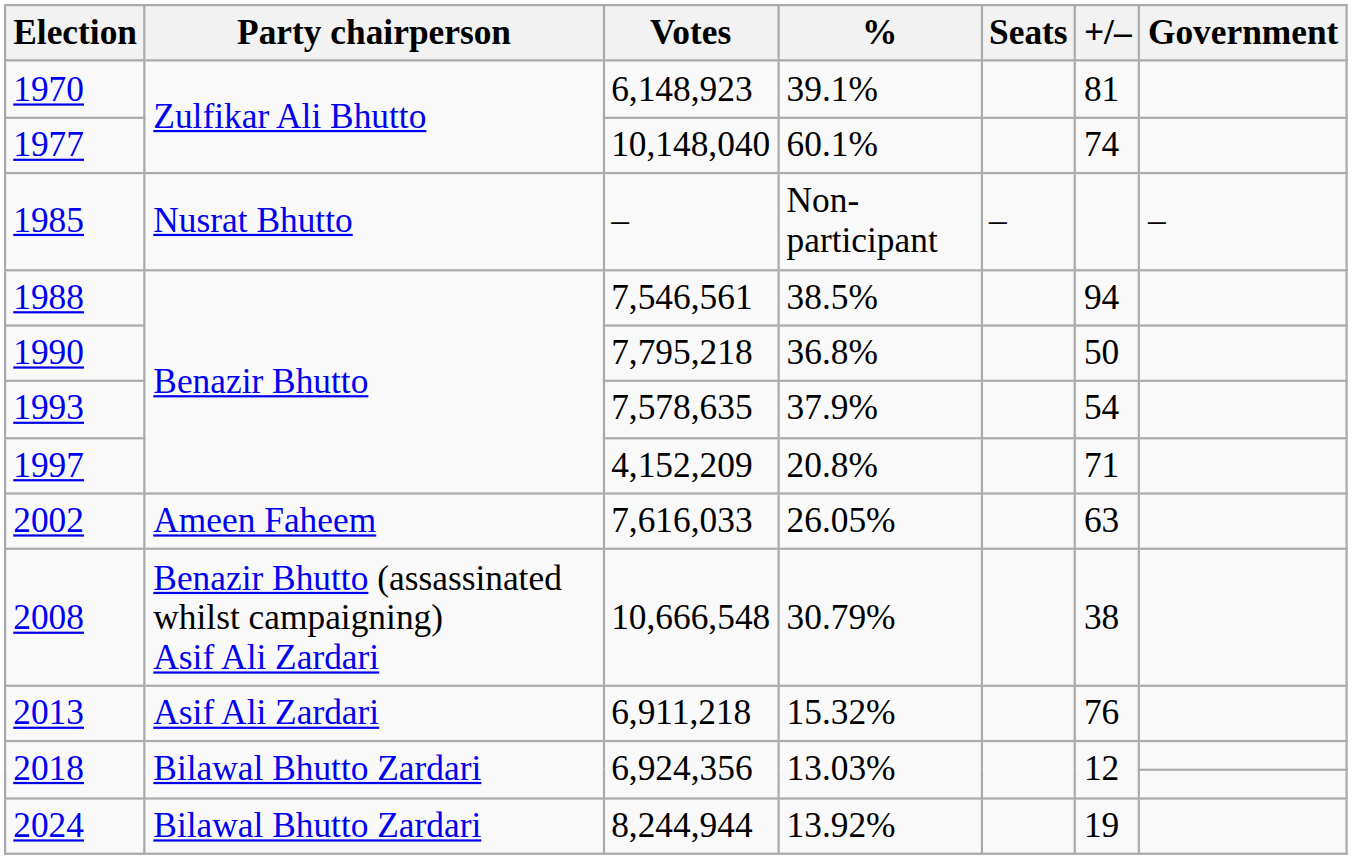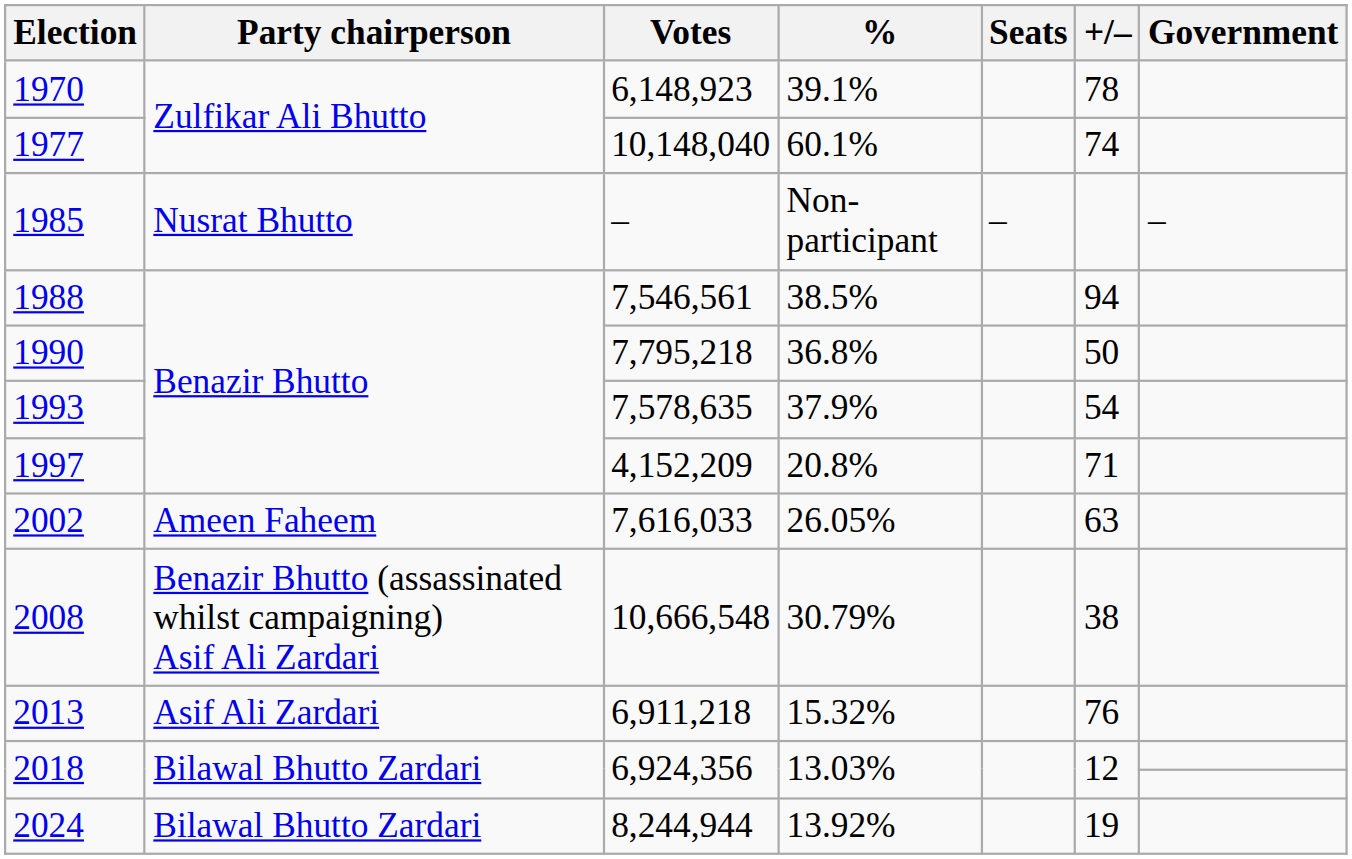1970 | +/–: 81 -> 78
